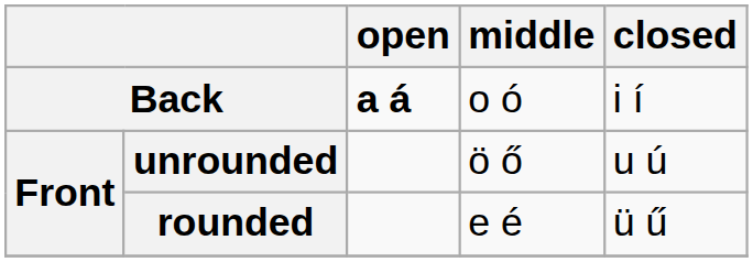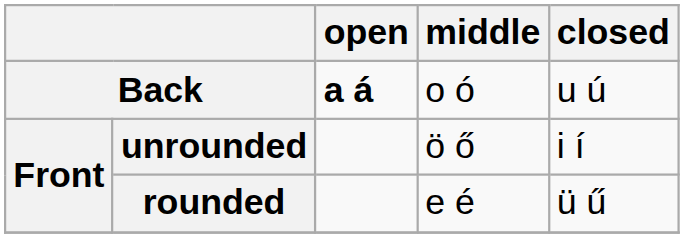Back | closed: i í -> u ú
unrounded | closed: u ú -> i í
